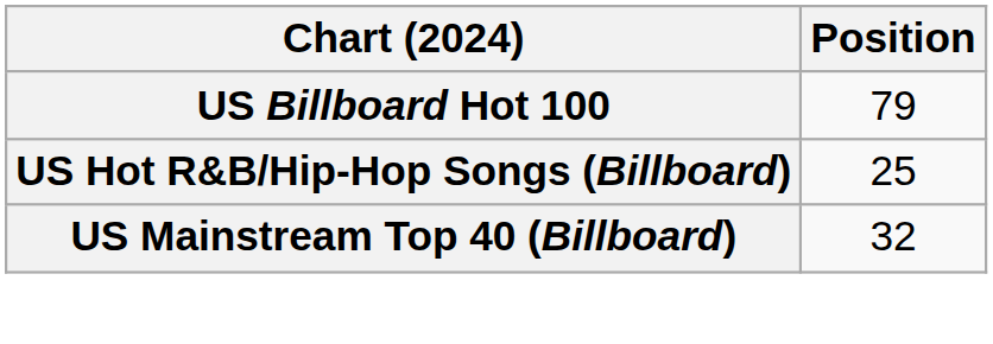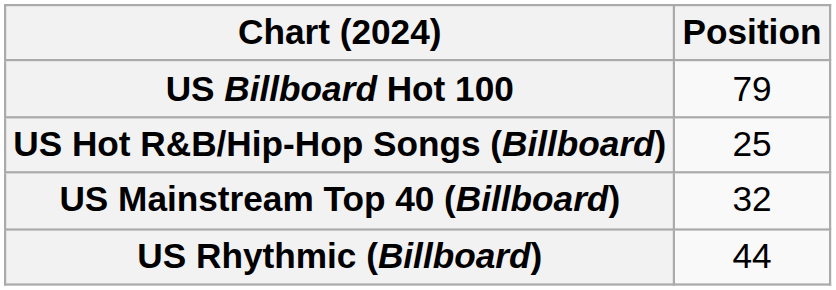+ row: US Rhythmic (Billboard) | 44
